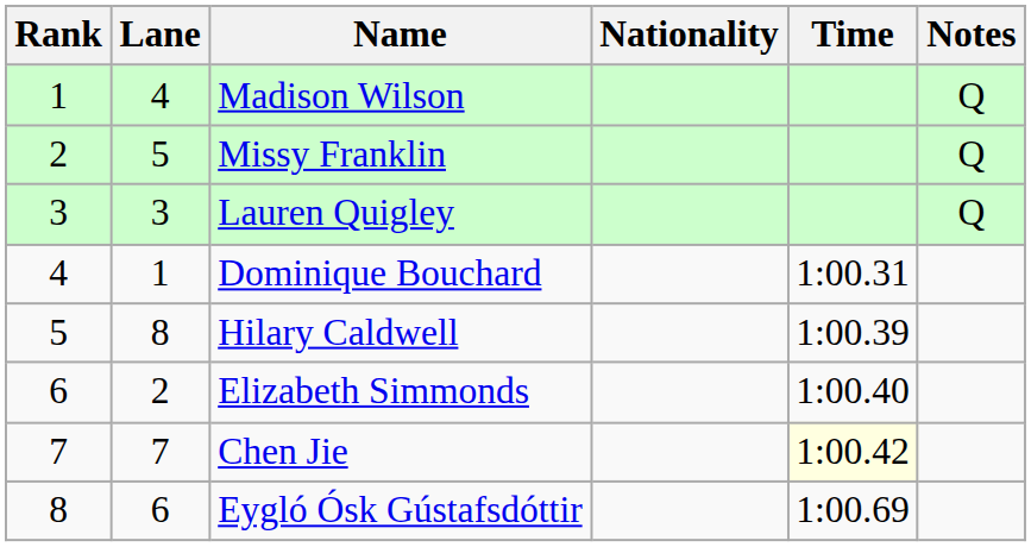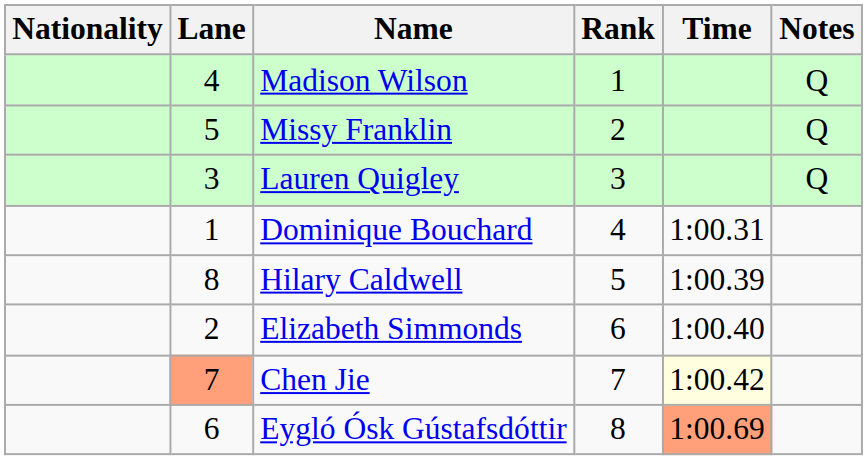columns swapped: Rank <-> Nationality
Chen Jie | Lane: no background -> lightsalmon background
Eygló Ósk Gústafsdóttir | Time: no background -> lightsalmon background
